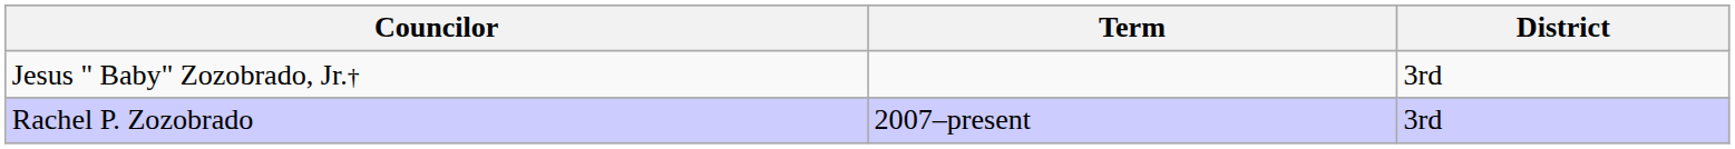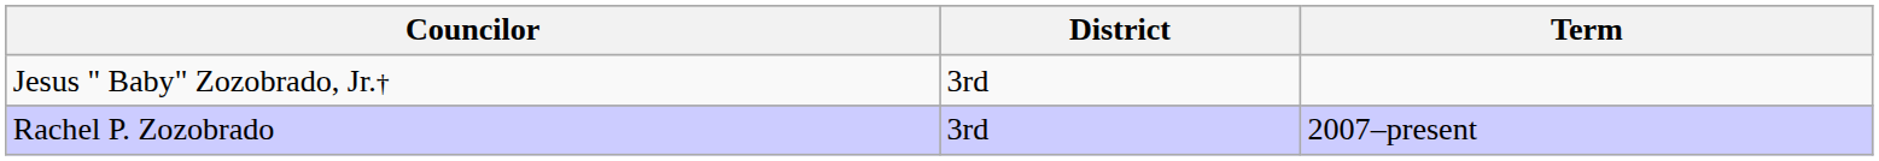columns swapped: District <-> Term
